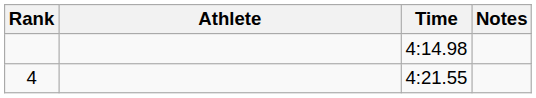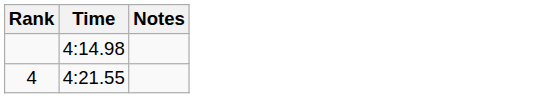- column: Athlete
